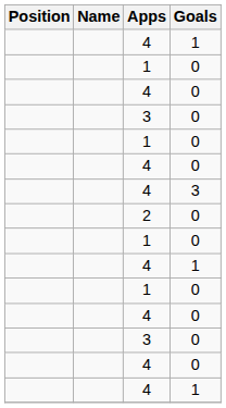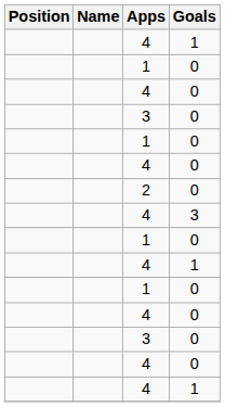rows swapped: 2 <-> 4 / 3
